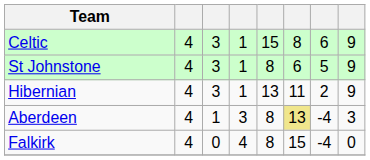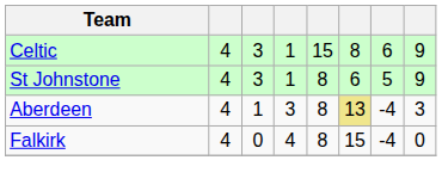- row: Hibernian | 4 | 3 | 1 | 13 | 11 | 2 | 9
